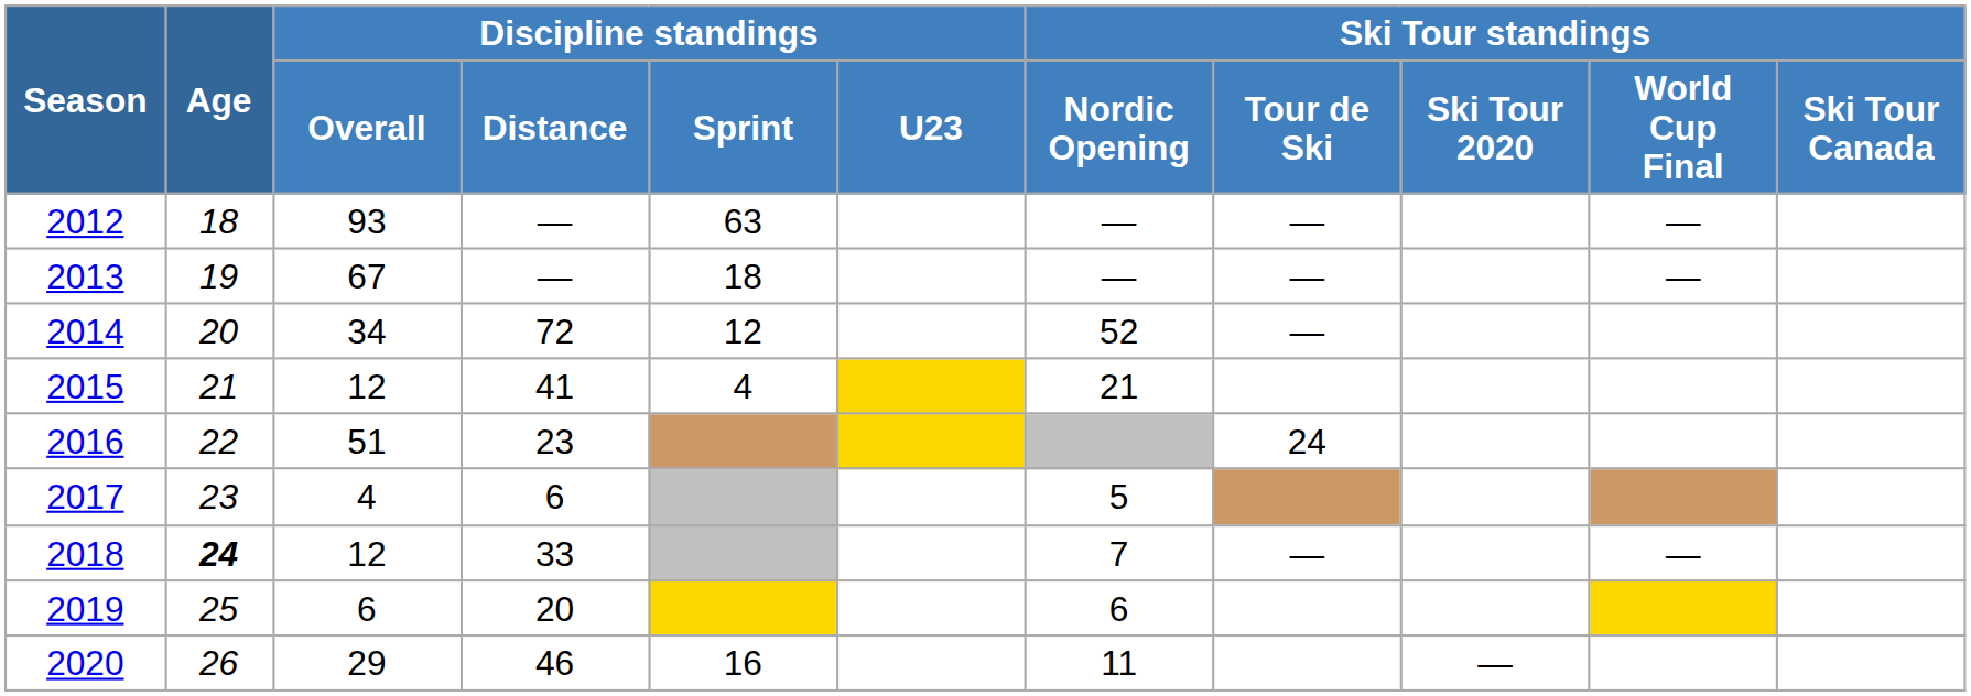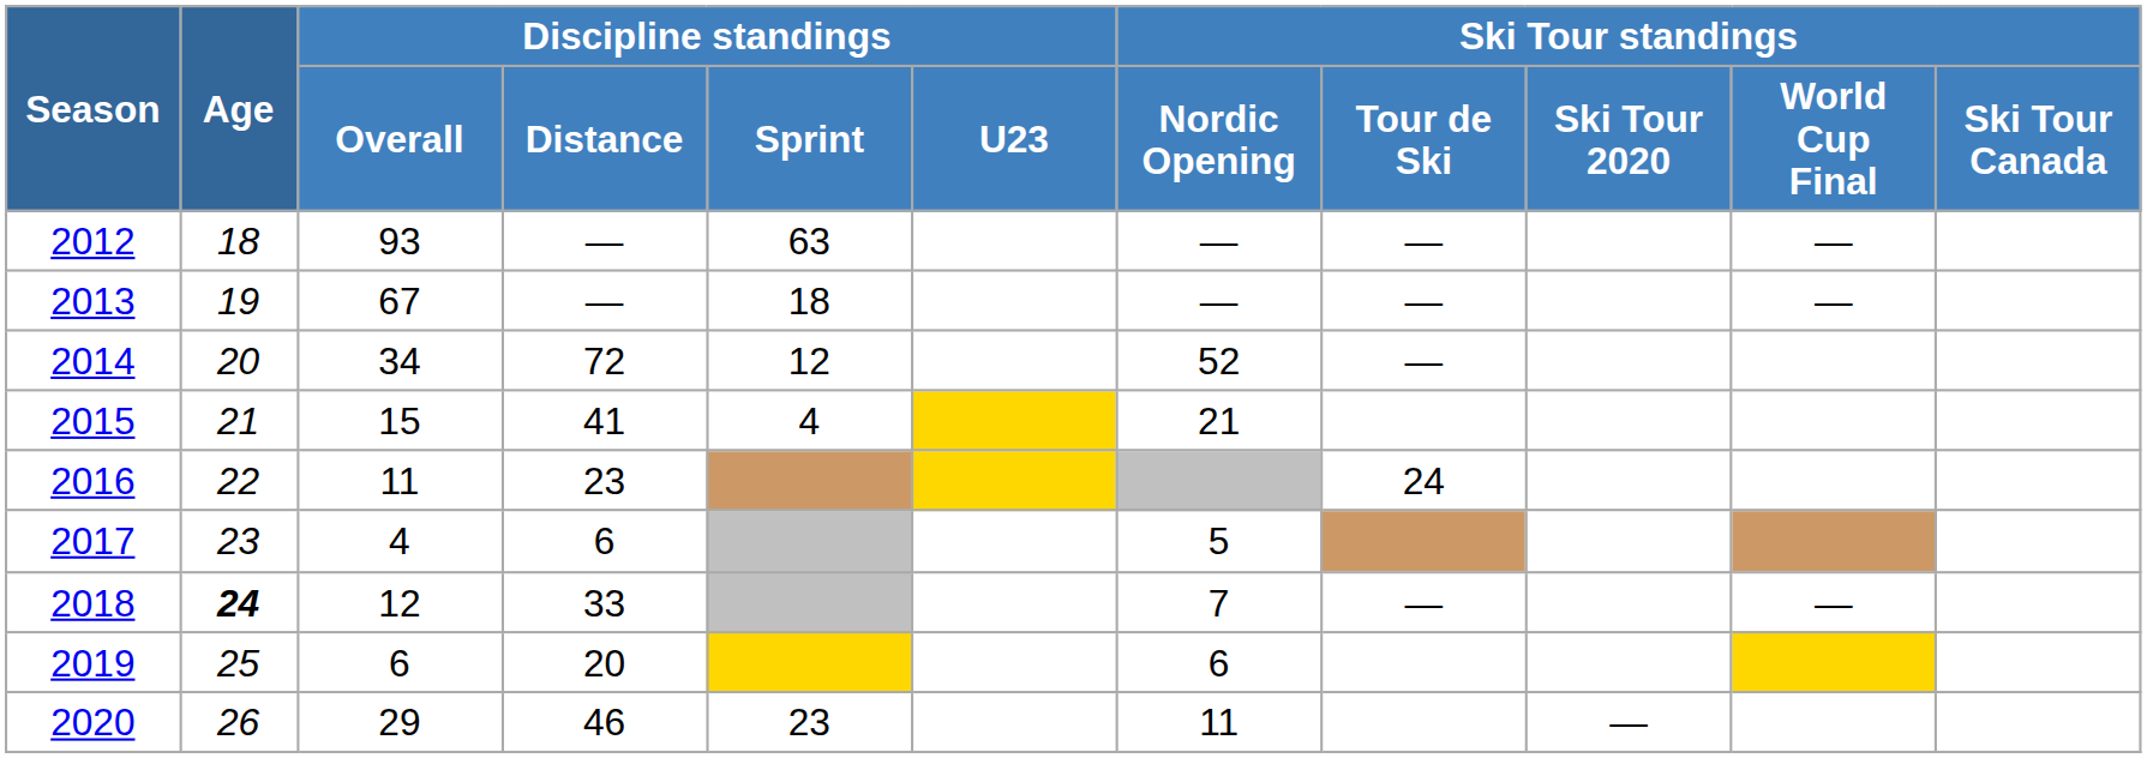2015 | Discipline standings / Overall: 12 -> 15
2016 | Discipline standings / Overall: 51 -> 11
2020 | Discipline standings / Sprint: 16 -> 23
